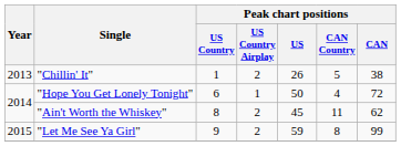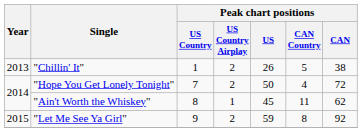"Hope You Get Lonely Tonight" | Peak chart positions / US Country: 6 -> 7
"Hope You Get Lonely Tonight" | Peak chart positions / US Country Airplay: 1 -> 2
"Ain't Worth the Whiskey" | Peak chart positions / US Country Airplay: 2 -> 1
"Let Me See Ya Girl" | Peak chart positions / CAN: 99 -> 92
